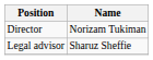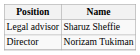rows swapped: Director <-> Legal advisor
